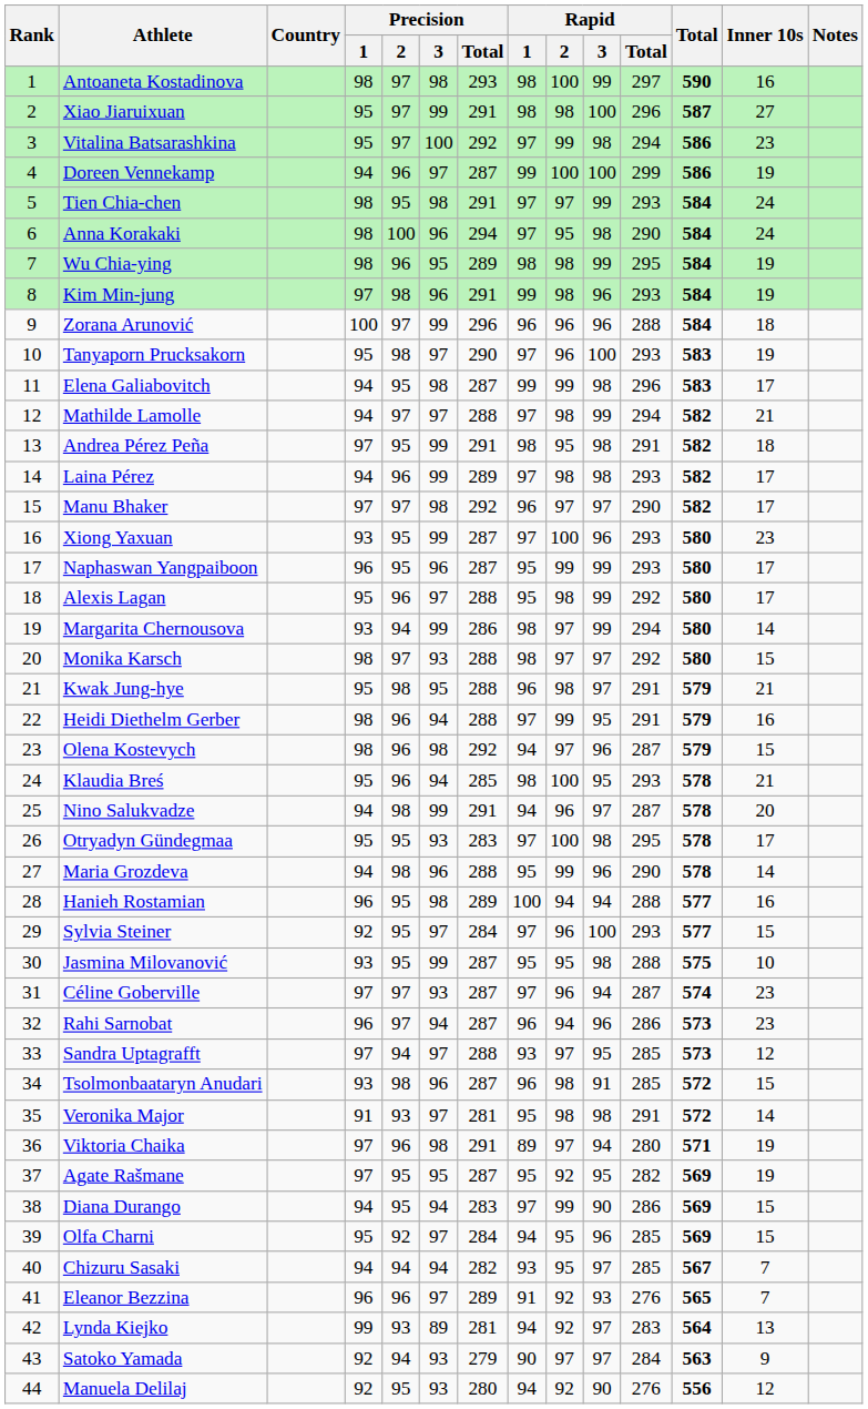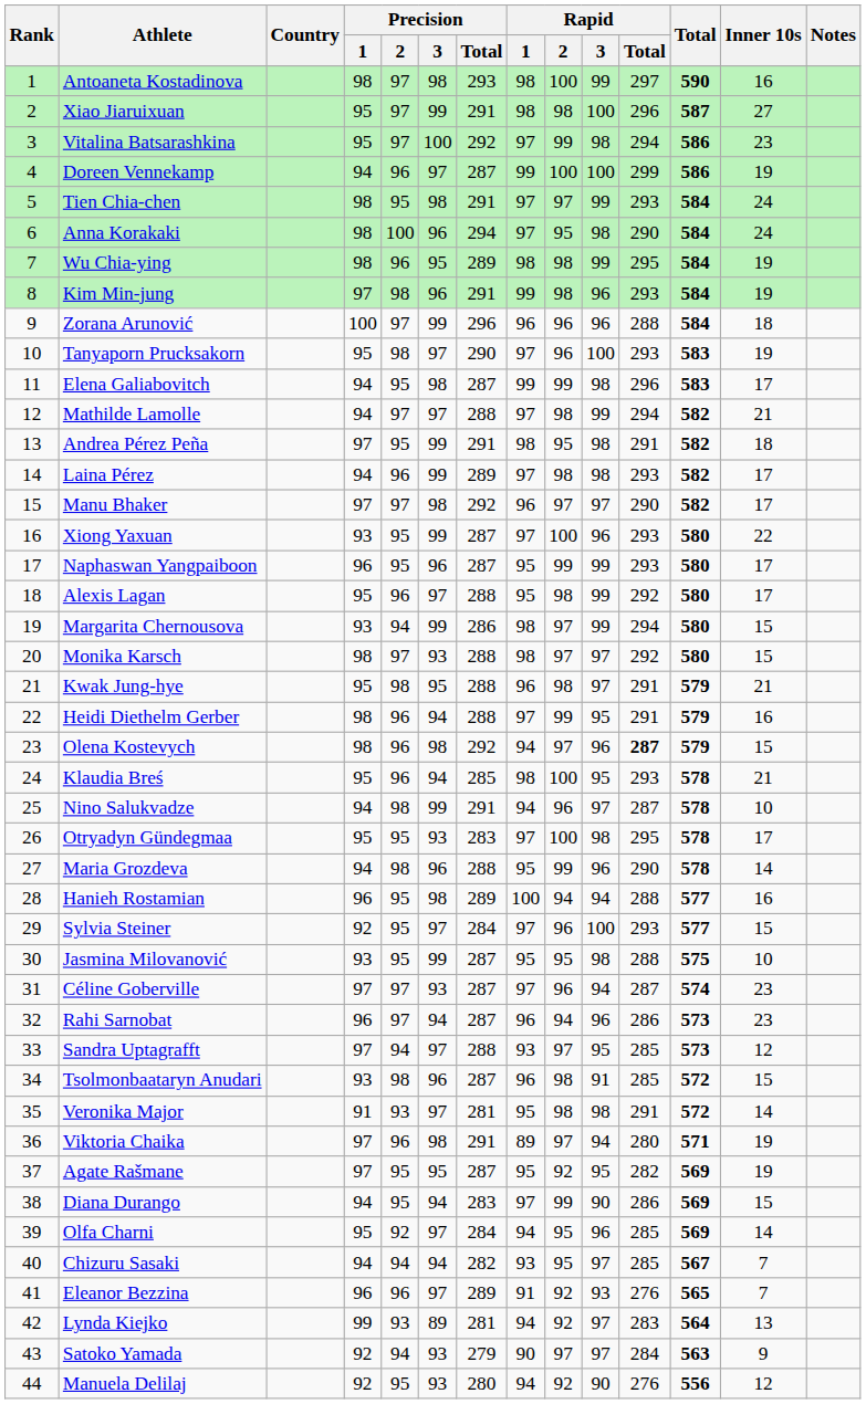Xiong Yaxuan | Inner 10s: 23 -> 22
Margarita Chernousova | Inner 10s: 14 -> 15
Olena Kostevych | Rapid / Total: normal -> bold
Nino Salukvadze | Inner 10s: 20 -> 10
Olfa Charni | Inner 10s: 15 -> 14
